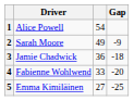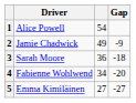2 | Driver: Sarah Moore -> Jamie Chadwick
3 | Driver: Jamie Chadwick -> Sarah Moore
4 | column 3: 33 -> 34
5 | Gap: -25 -> -27
